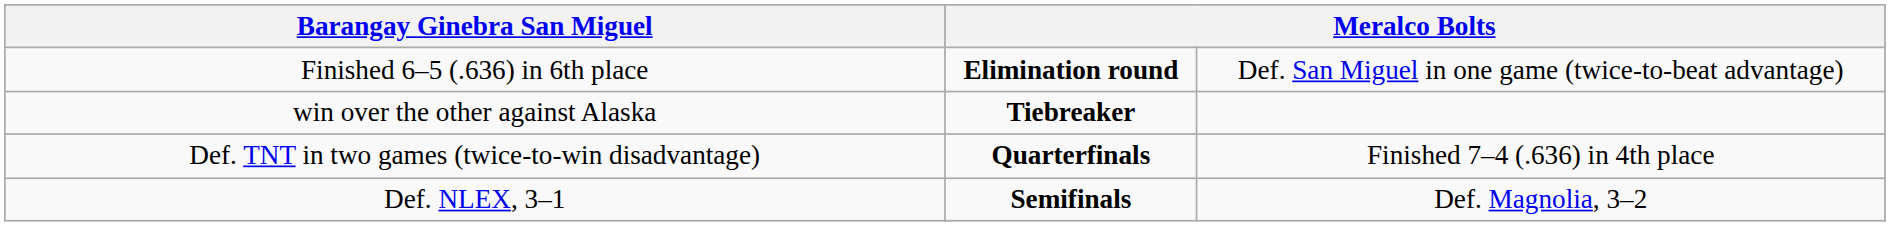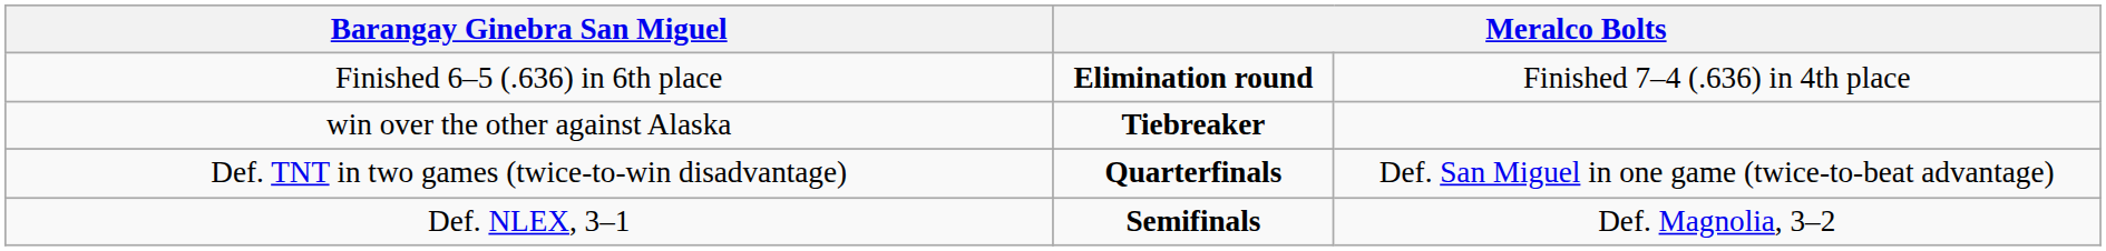Finished 6–5 (.636) in 6th place | column 4: Def. San Miguel in one game (twice-to-beat advantage) -> Finished 7–4 (.636) in 4th place
Def. TNT in two games (twice-to-win disadvantage) | column 4: Finished 7–4 (.636) in 4th place -> Def. San Miguel in one game (twice-to-beat advantage)
